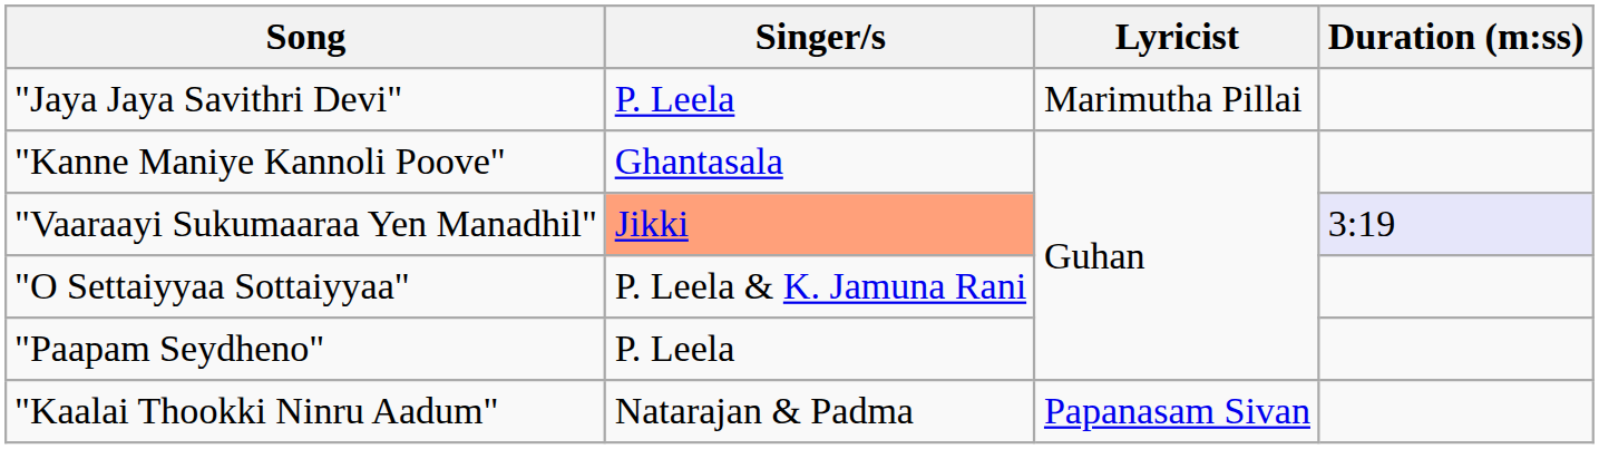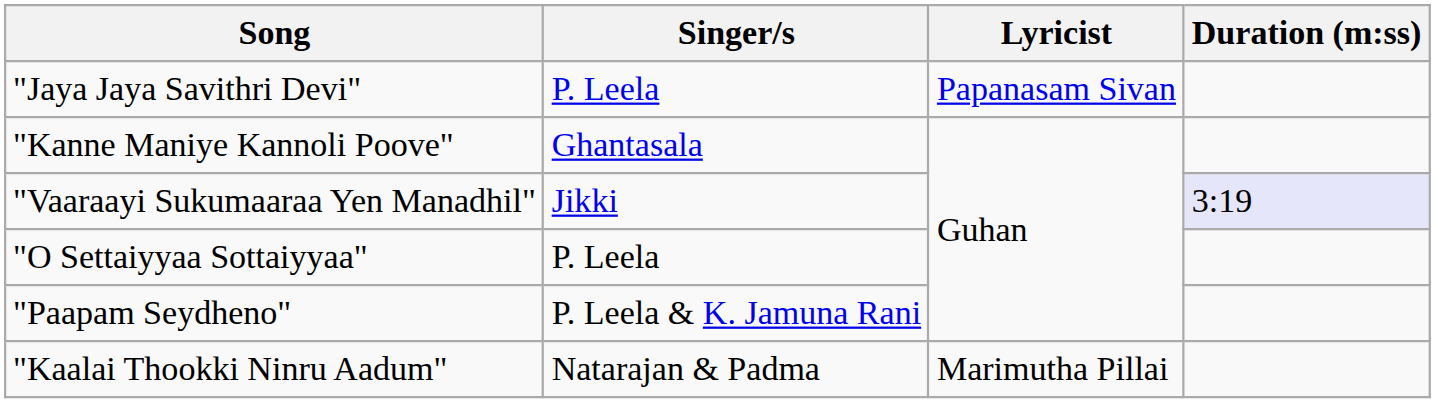"Jaya Jaya Savithri Devi" | Lyricist: Marimutha Pillai -> Papanasam Sivan
"Vaaraayi Sukumaaraa Yen Manadhil" | Singer/s: lightsalmon background -> no background
"O Settaiyyaa Sottaiyyaa" | Singer/s: P. Leela & K. Jamuna Rani -> P. Leela
"Paapam Seydheno" | Singer/s: P. Leela -> P. Leela & K. Jamuna Rani
"Kaalai Thookki Ninru Aadum" | Lyricist: Papanasam Sivan -> Marimutha Pillai
